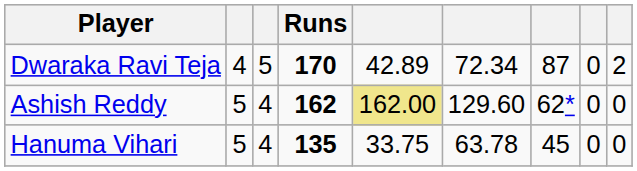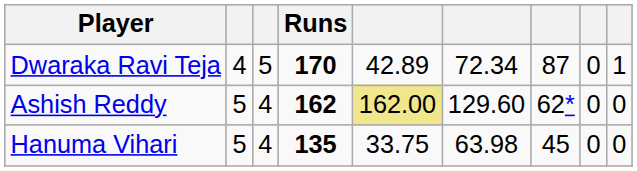Dwaraka Ravi Teja | column 9: 2 -> 1
Hanuma Vihari | column 6: 63.78 -> 63.98
